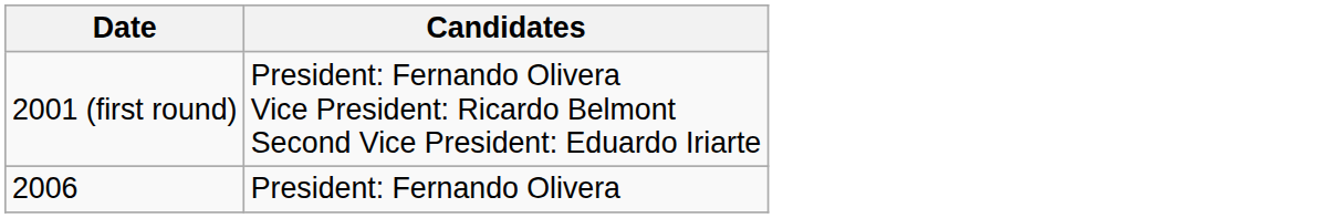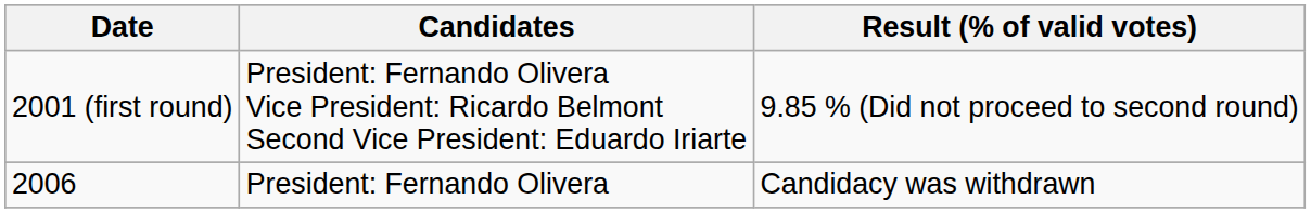+ column: Result (% of valid votes) | 9.85 % (Did not proceed to second round) | Candidacy was withdrawn
